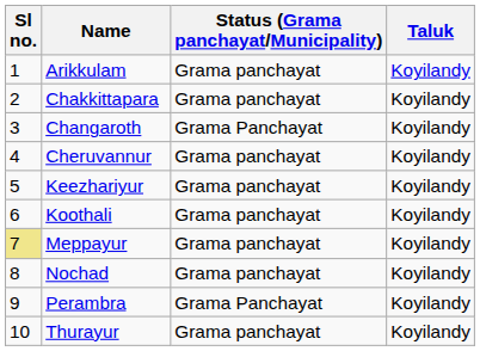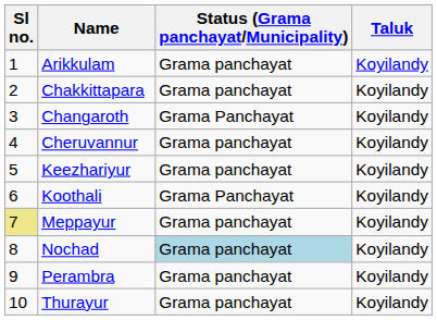Koothali | Status (Grama panchayat/Municipality): Grama panchayat -> Grama Panchayat
Nochad | Status (Grama panchayat/Municipality): no background -> lightblue background
Perambra | Status (Grama panchayat/Municipality): Grama Panchayat -> Grama panchayat
